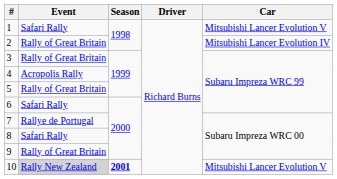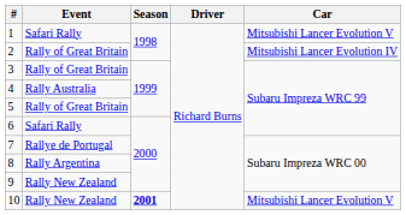4 | Event: Acropolis Rally -> Rally Australia
8 | Event: Safari Rally -> Rally Argentina
9 | Event: Rally of Great Britain -> Rally New Zealand
10 | Event: lightgrey background -> no background
